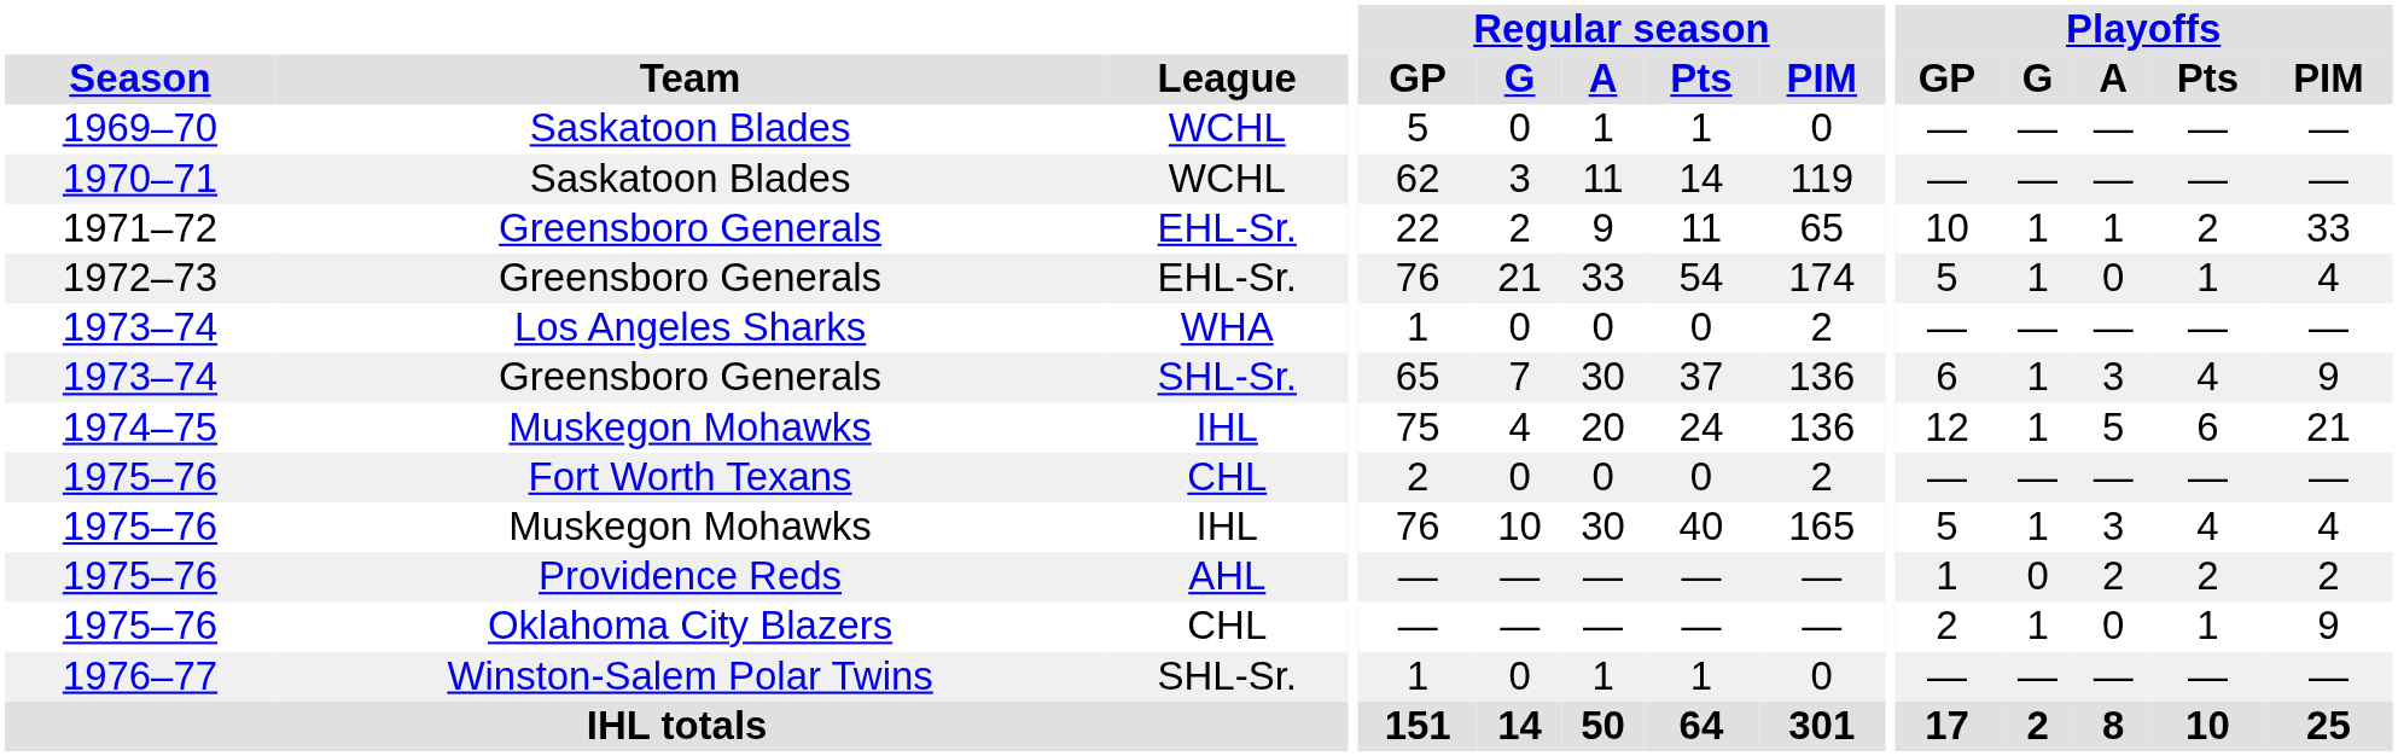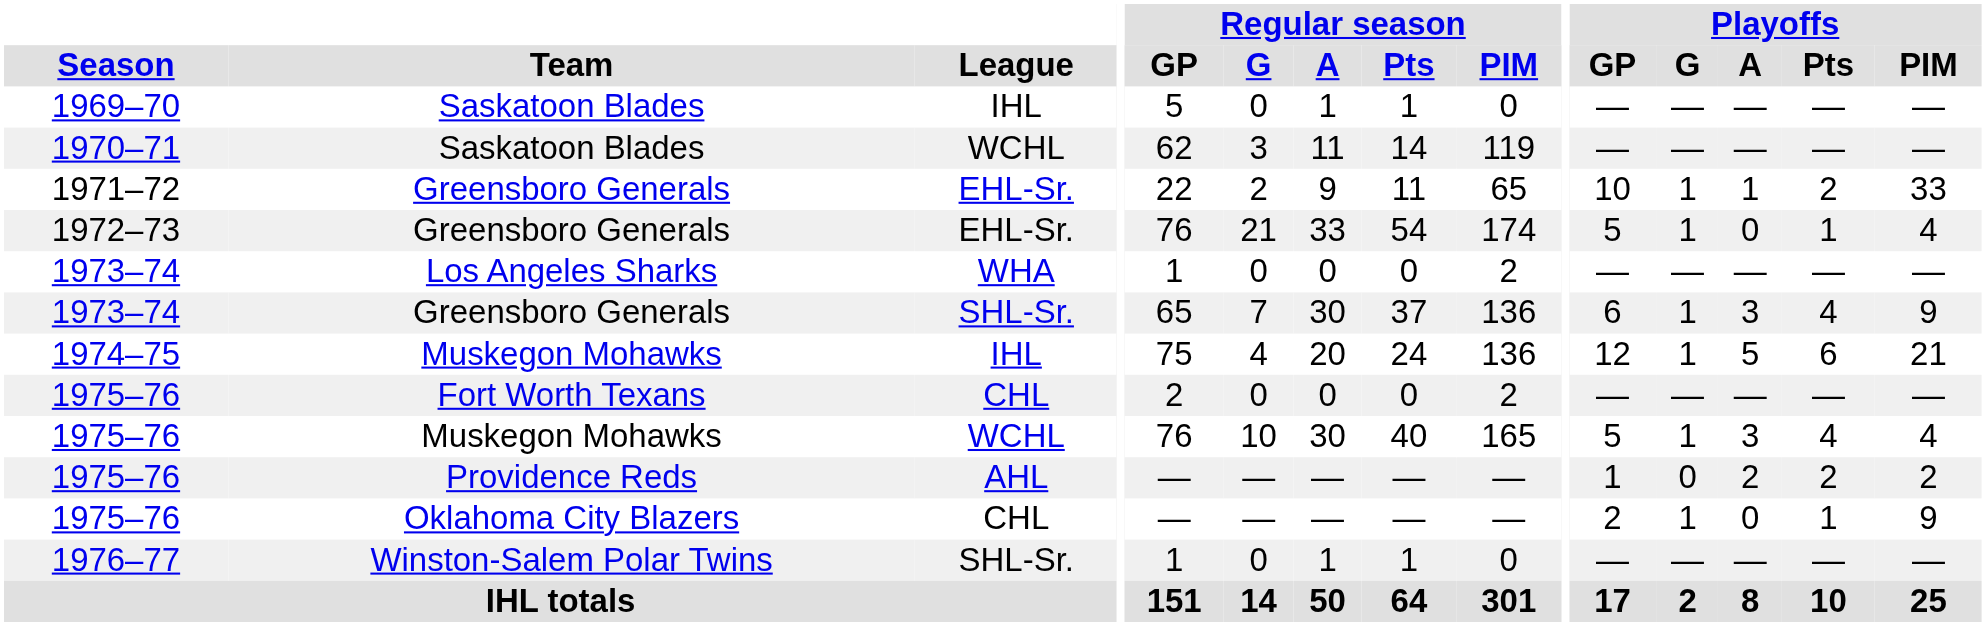1969–70 | League: WCHL -> IHL
1975–76 / Muskegon Mohawks | League: IHL -> WCHL
